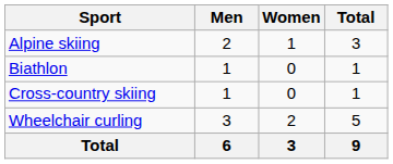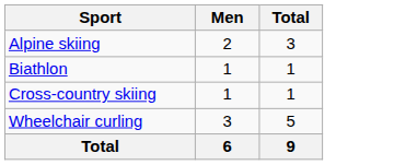- column: Women | 1 | 0 | 0 | 2 | 3
